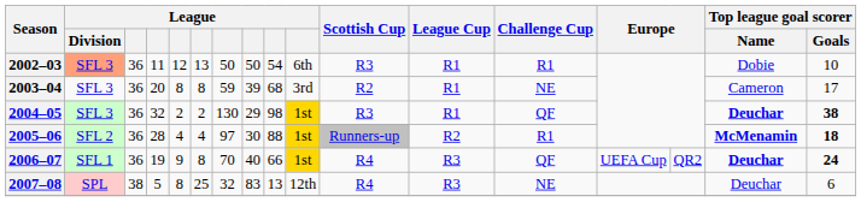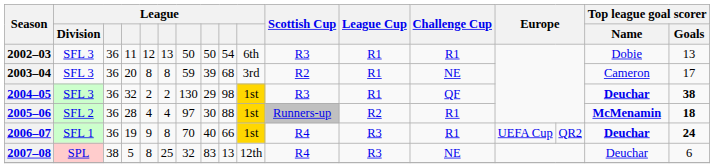2002–03 | League / Division: lightsalmon background -> no background
2002–03 | Top league goal scorer / Goals: 10 -> 13
2006–07 | Challenge Cup: QF -> R1
